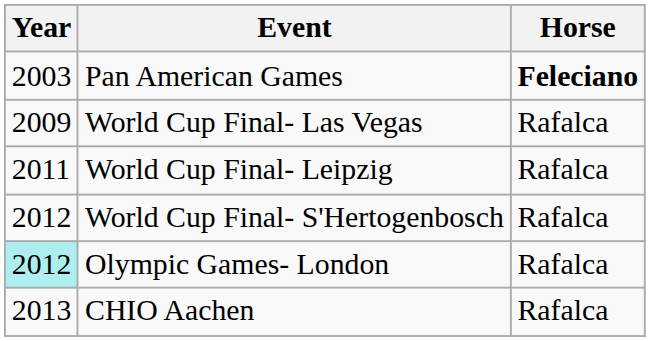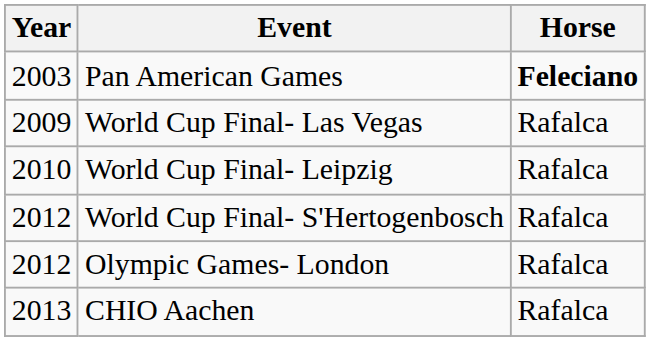World Cup Final- Leipzig | Year: 2011 -> 2010
Olympic Games- London | Year: paleturquoise background -> no background
